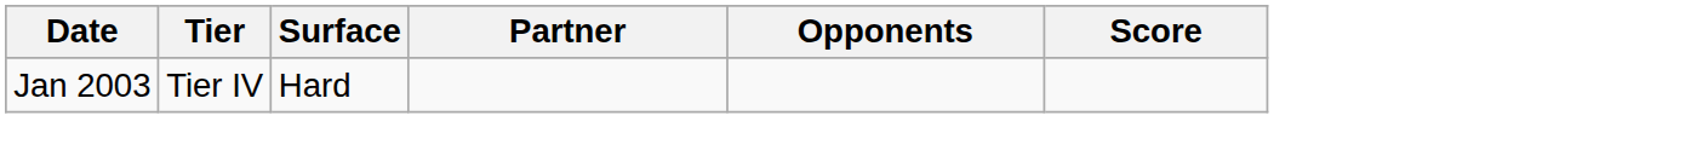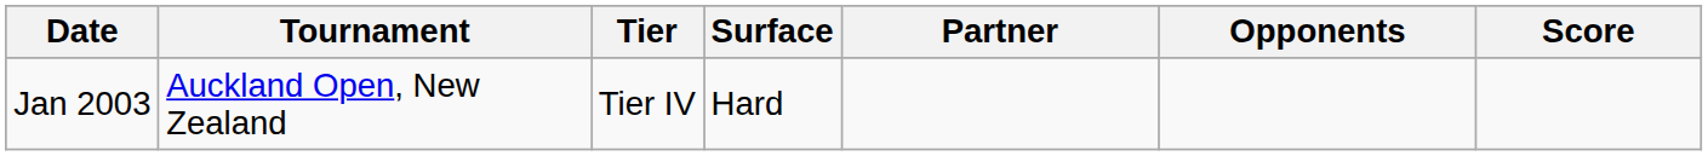+ column: Tournament | Auckland Open, New Zealand
